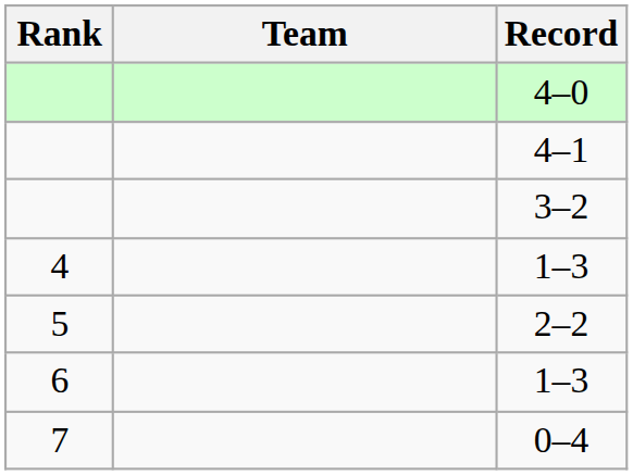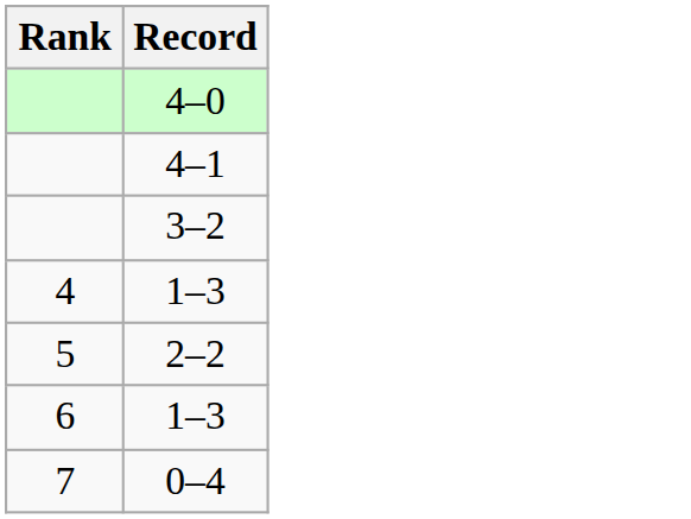- column: Team
